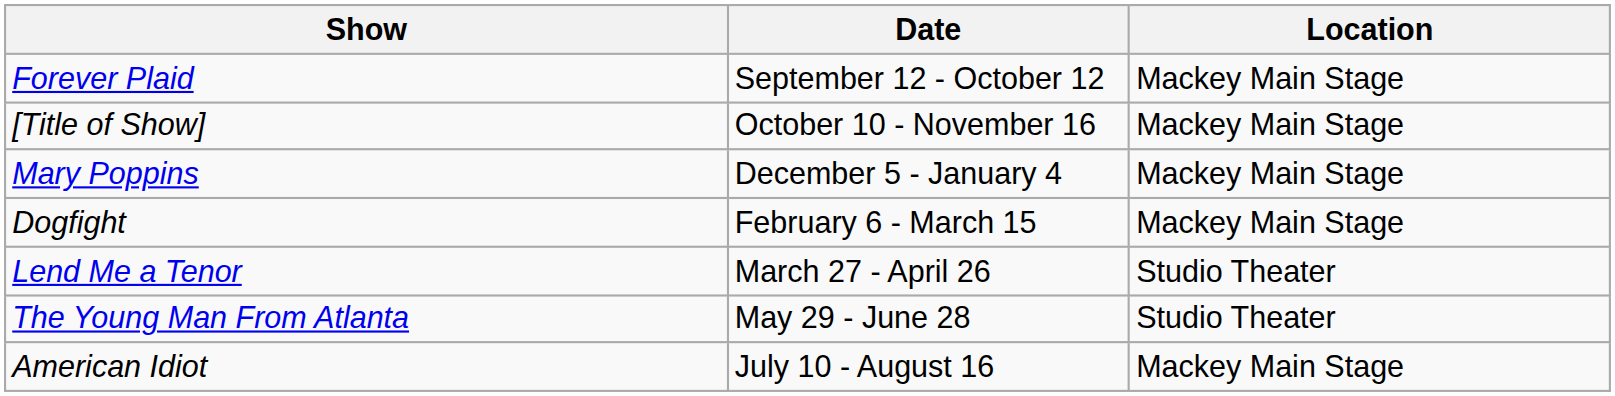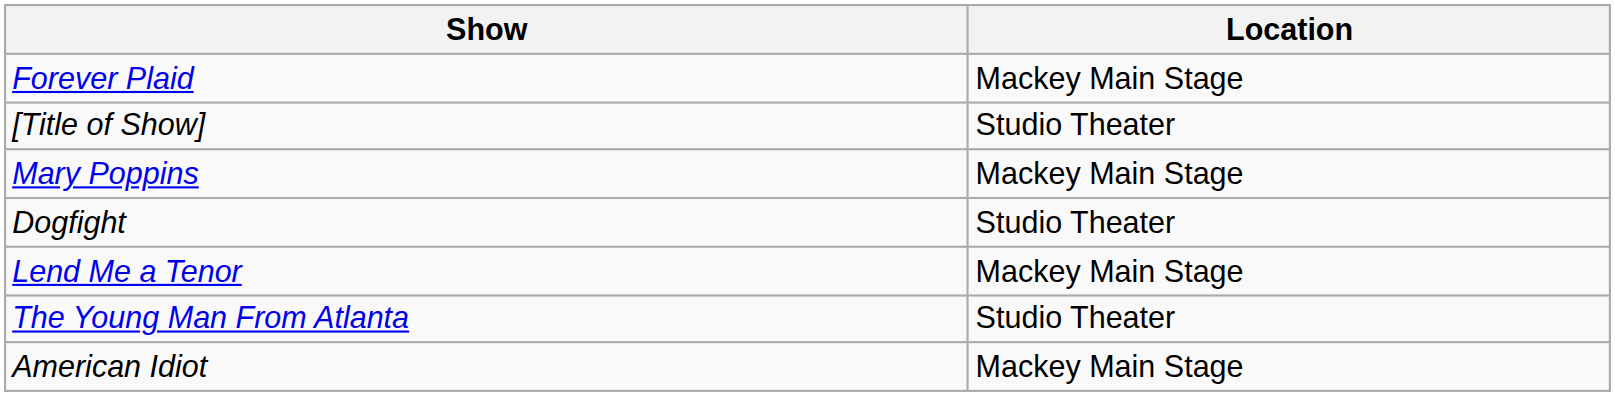- column: Date | September 12 - October 12 | October 10 - November 16 | December 5 - January 4 | February 6 - March 15 | March 27 - April 26 | May 29 - June 28 | July 10 - August 16
[Title of Show] | Location: Mackey Main Stage -> Studio Theater
Dogfight | Location: Mackey Main Stage -> Studio Theater
Lend Me a Tenor | Location: Studio Theater -> Mackey Main Stage
